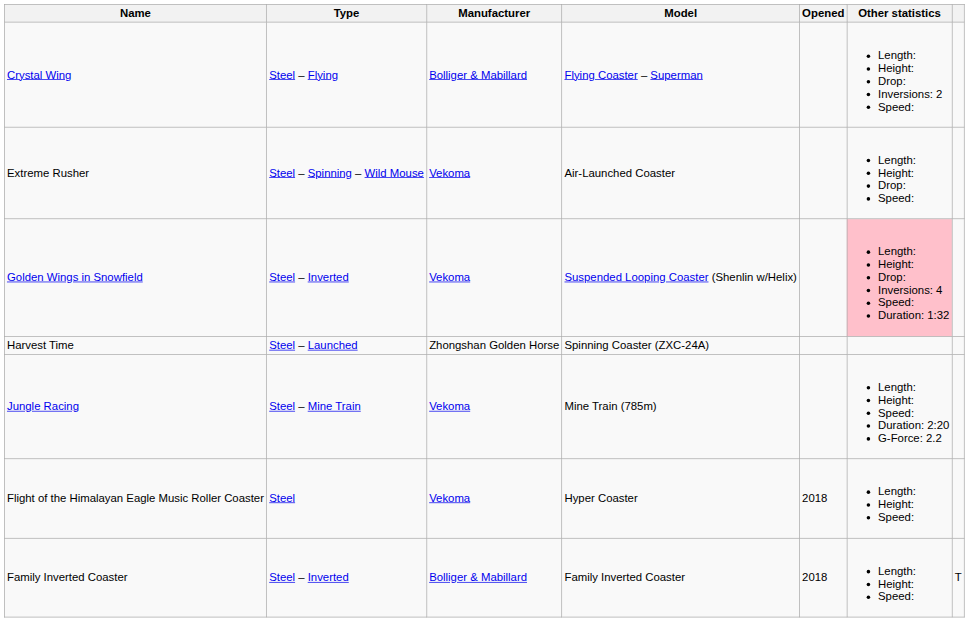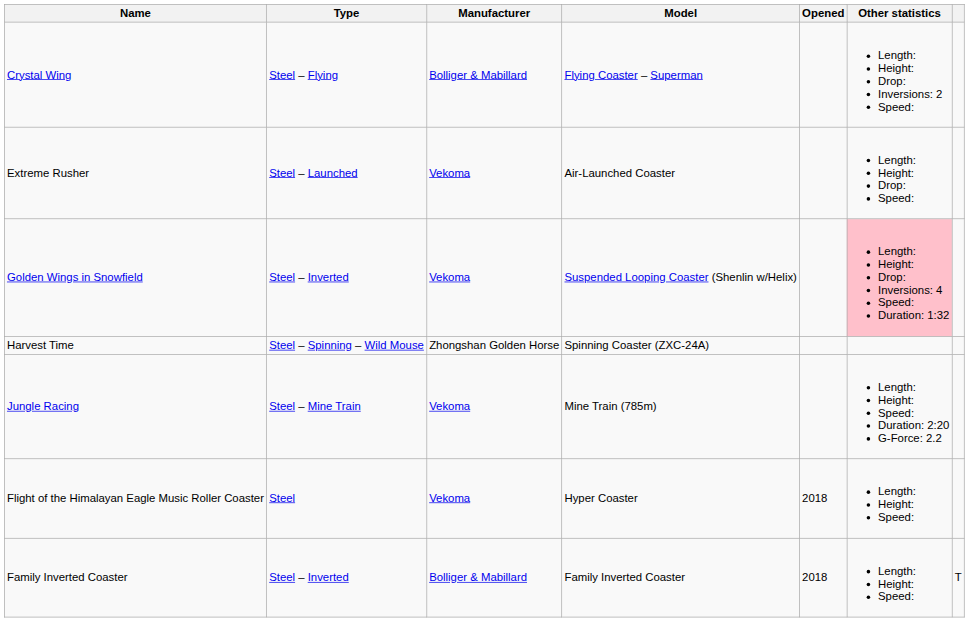Extreme Rusher | Type: Steel – Spinning – Wild Mouse -> Steel – Launched
Harvest Time | Type: Steel – Launched -> Steel – Spinning – Wild Mouse
